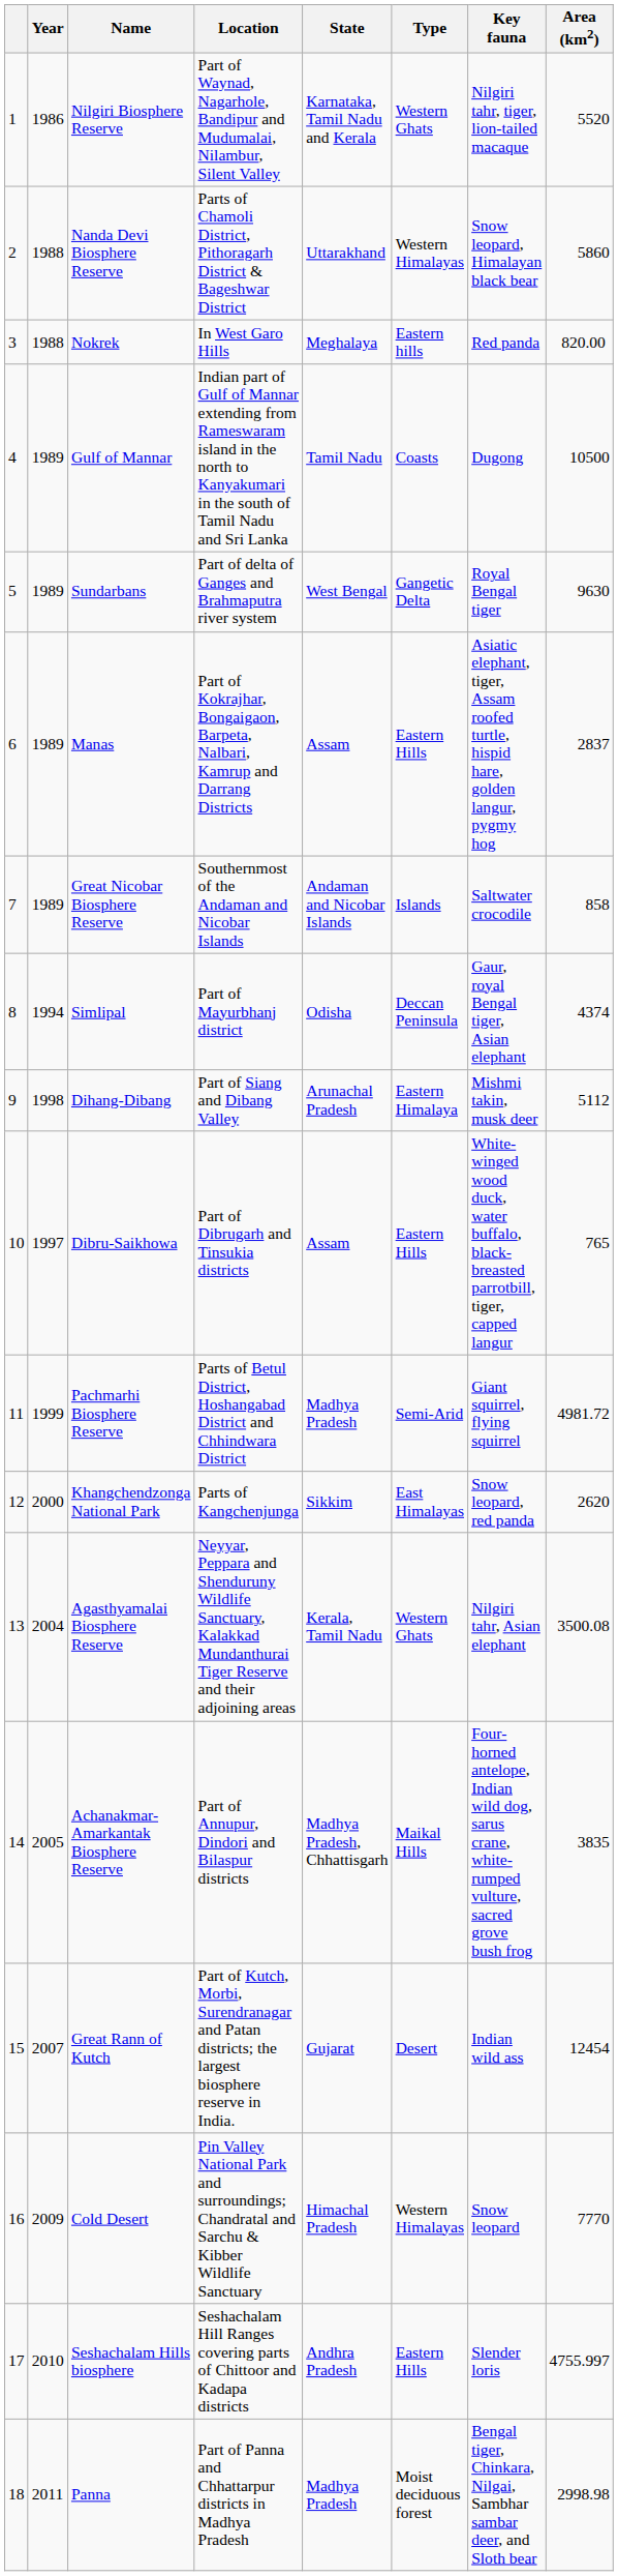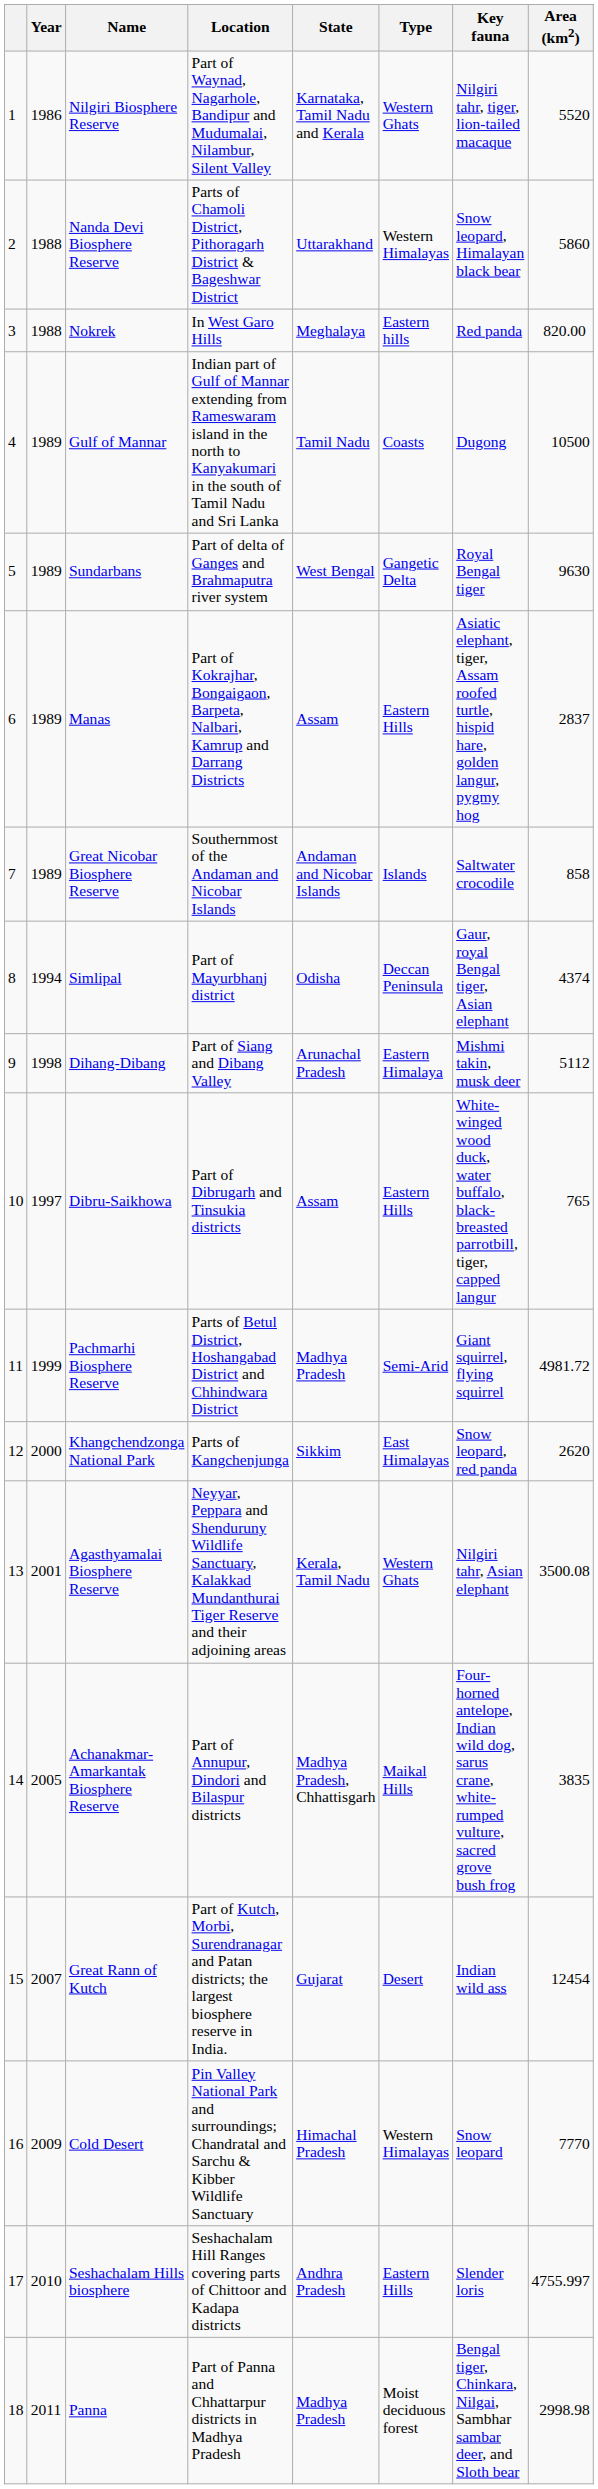Agasthyamalai Biosphere Reserve | Year: 2004 -> 2001
